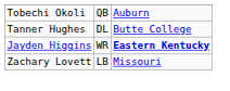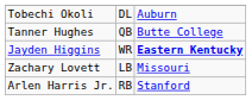Tobechi Okoli | column 2: QB -> DL
Tanner Hughes | column 2: DL -> QB
+ row: Arlen Harris Jr. | RB | Stanford
